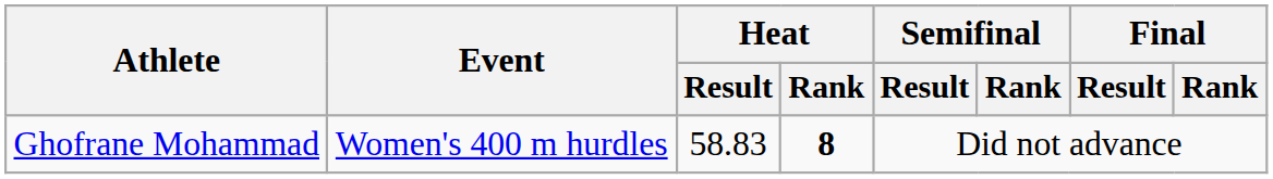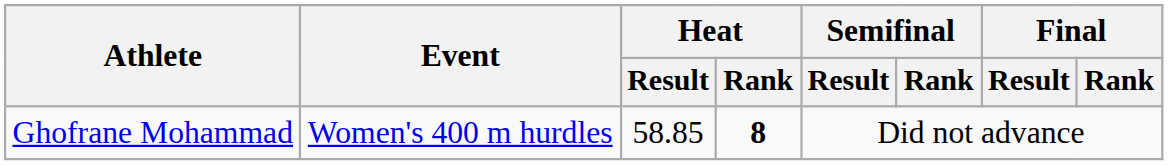Ghofrane Mohammad | Heat / Result: 58.83 -> 58.85
